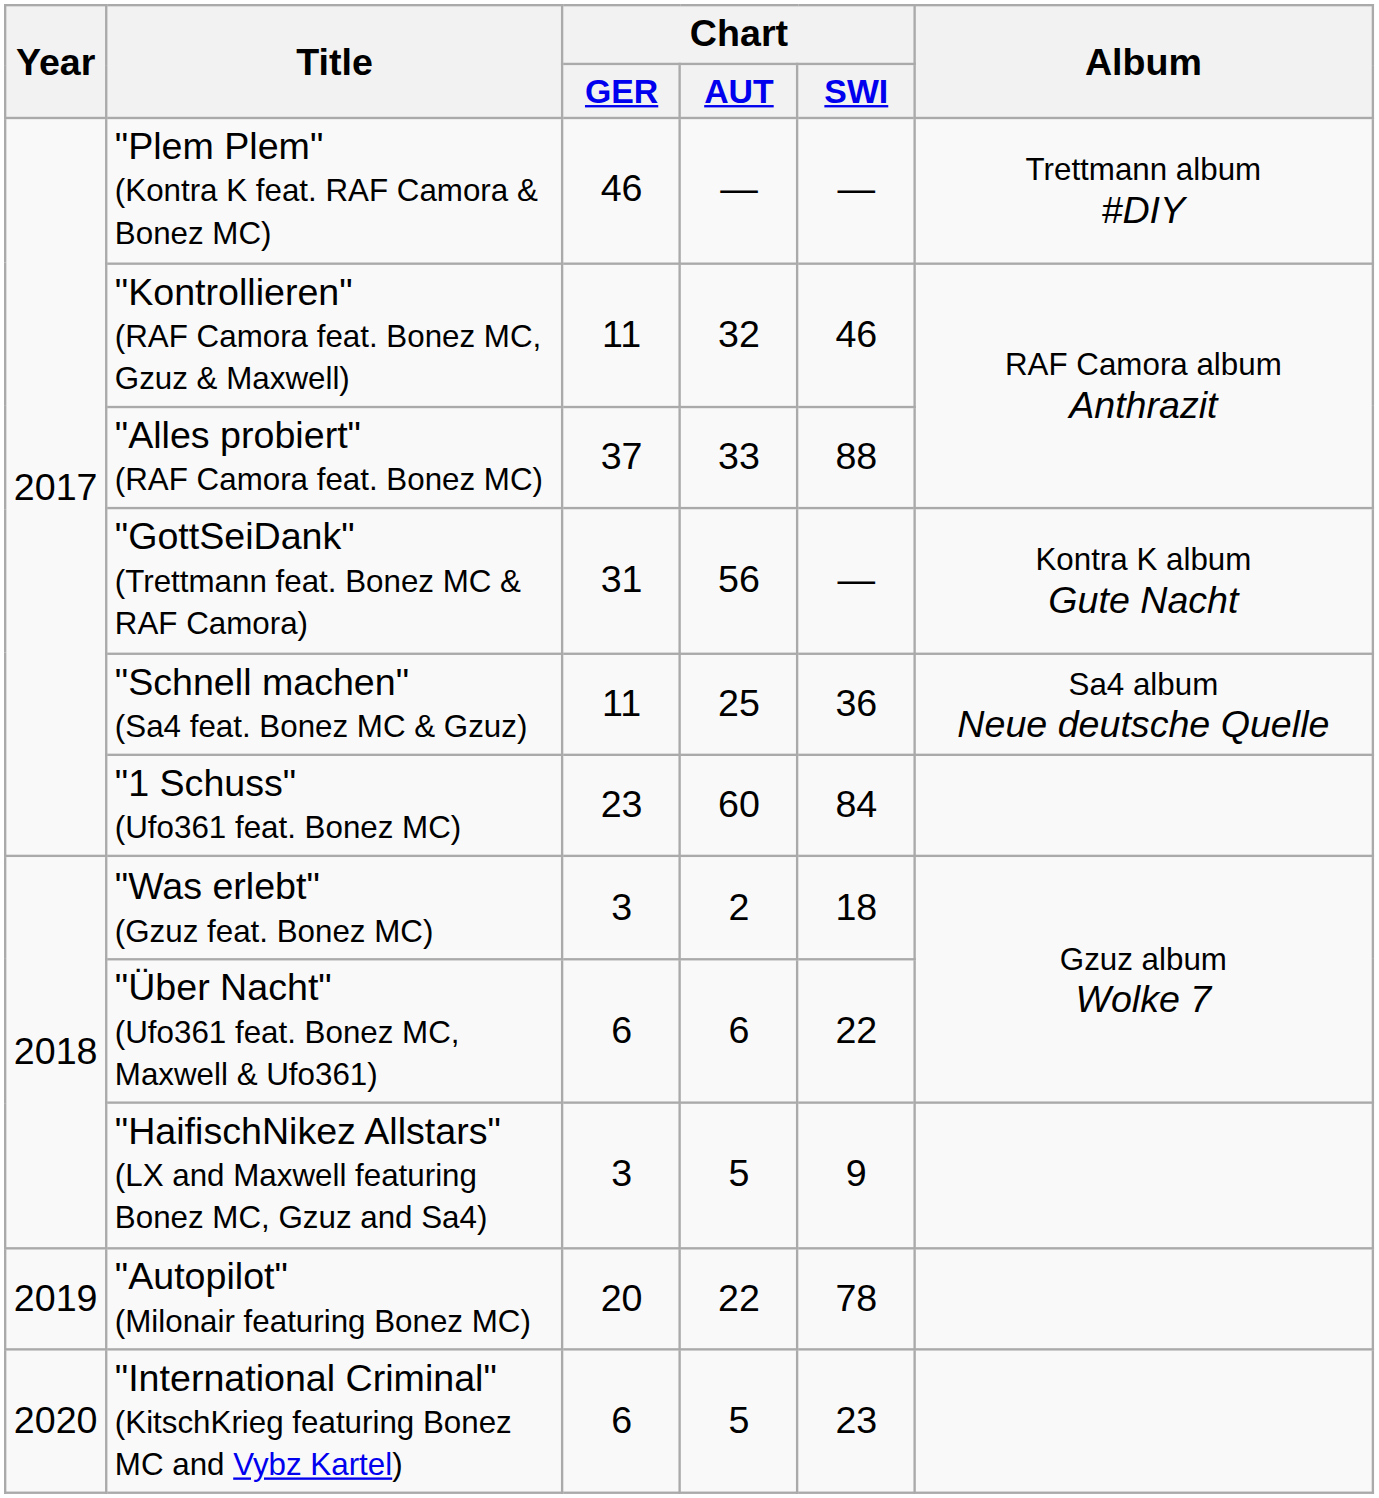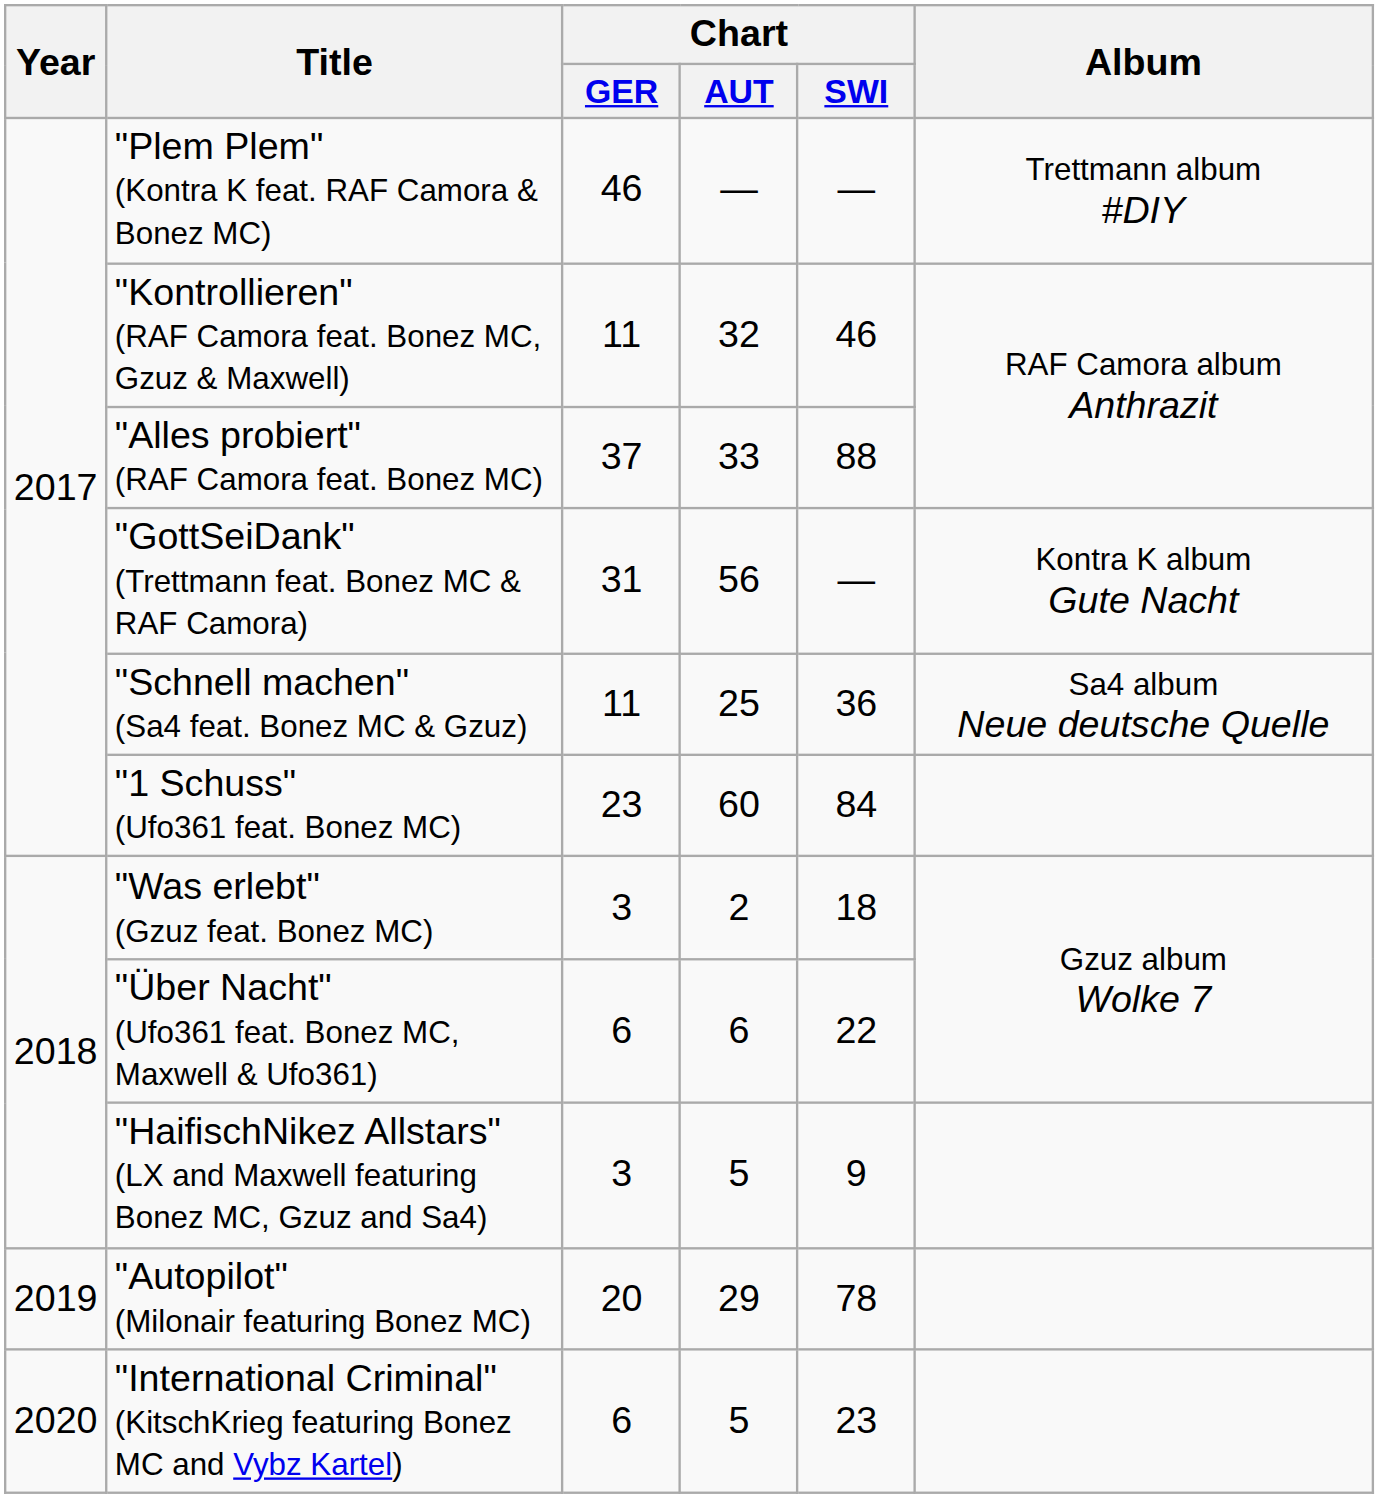"Autopilot" (Milonair featuring Bonez MC) | Chart / AUT: 22 -> 29
